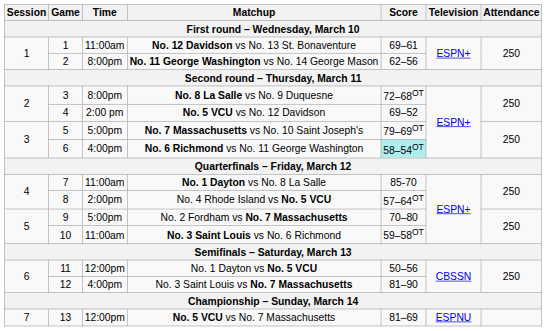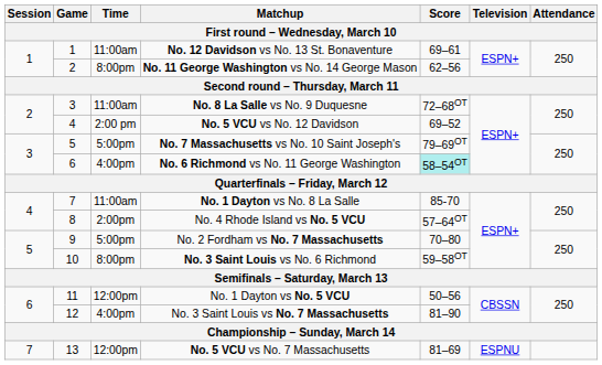No. 8 La Salle vs No. 9 Duquesne | Time: 8:00pm -> 11:00am
No. 3 Saint Louis vs No. 6 Richmond | Time: 11:00am -> 8:00pm
